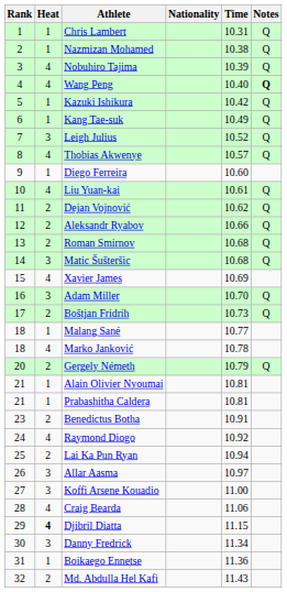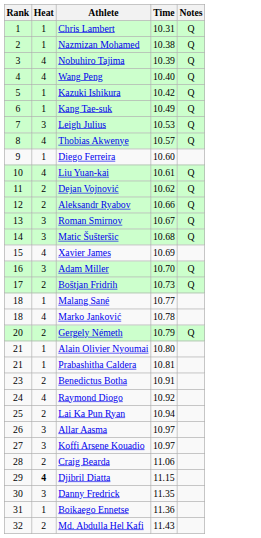- column: Nationality
Wang Peng | Notes: bold -> normal
Leigh Julius | Time: 10.52 -> 10.53
Roman Smirnov | Heat: 2 -> 3
Roman Smirnov | Time: 10.68 -> 10.67
Alain Olivier Nyoumai | Time: 10.81 -> 10.80
Koffi Arsene Kouadio | Time: 11.00 -> 10.97
Craig Bearda | Heat: 4 -> 2
Danny Fredrick | Time: 11.34 -> 11.35
